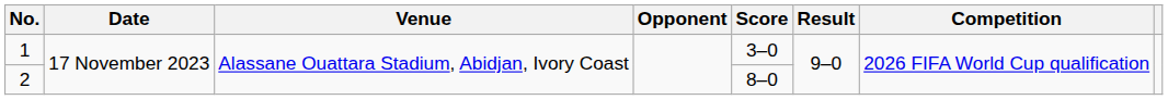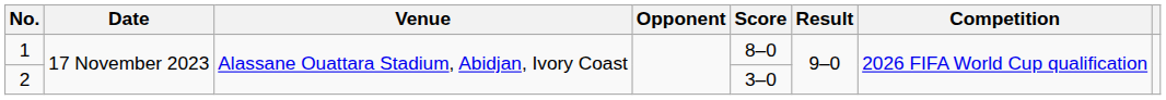1 | Score: 3–0 -> 8–0
2 | Score: 8–0 -> 3–0
